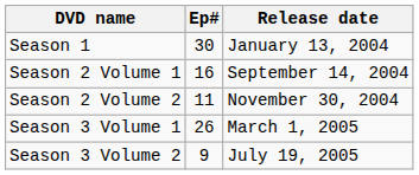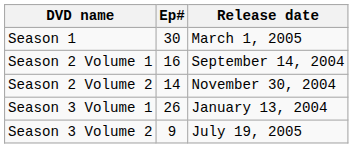Season 1 | Release date: January 13, 2004 -> March 1, 2005
Season 2 Volume 2 | Ep#: 11 -> 14
Season 3 Volume 1 | Release date: March 1, 2005 -> January 13, 2004
